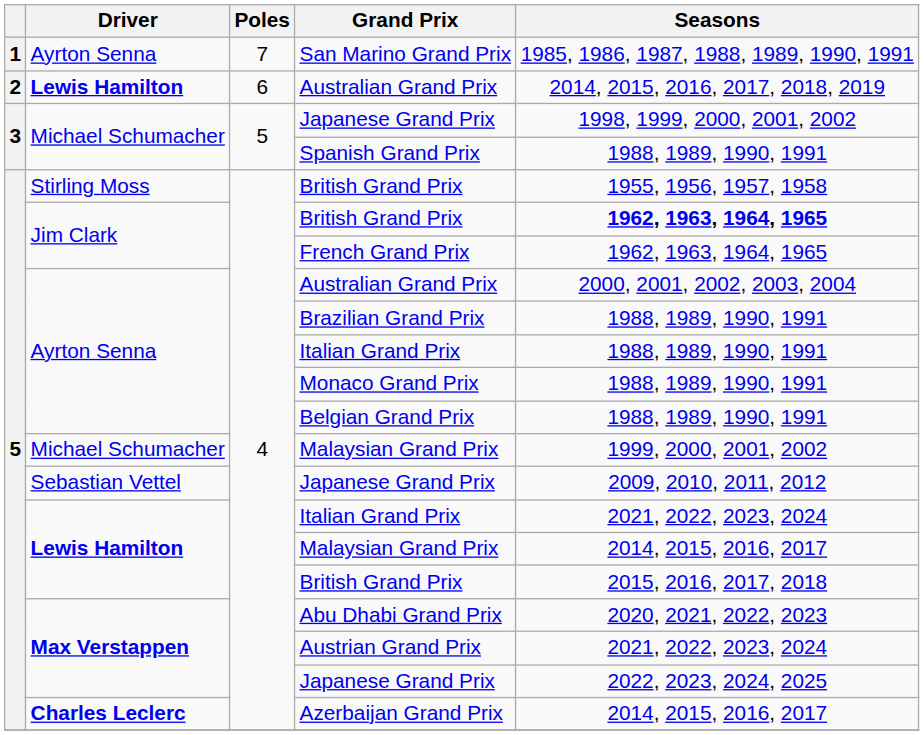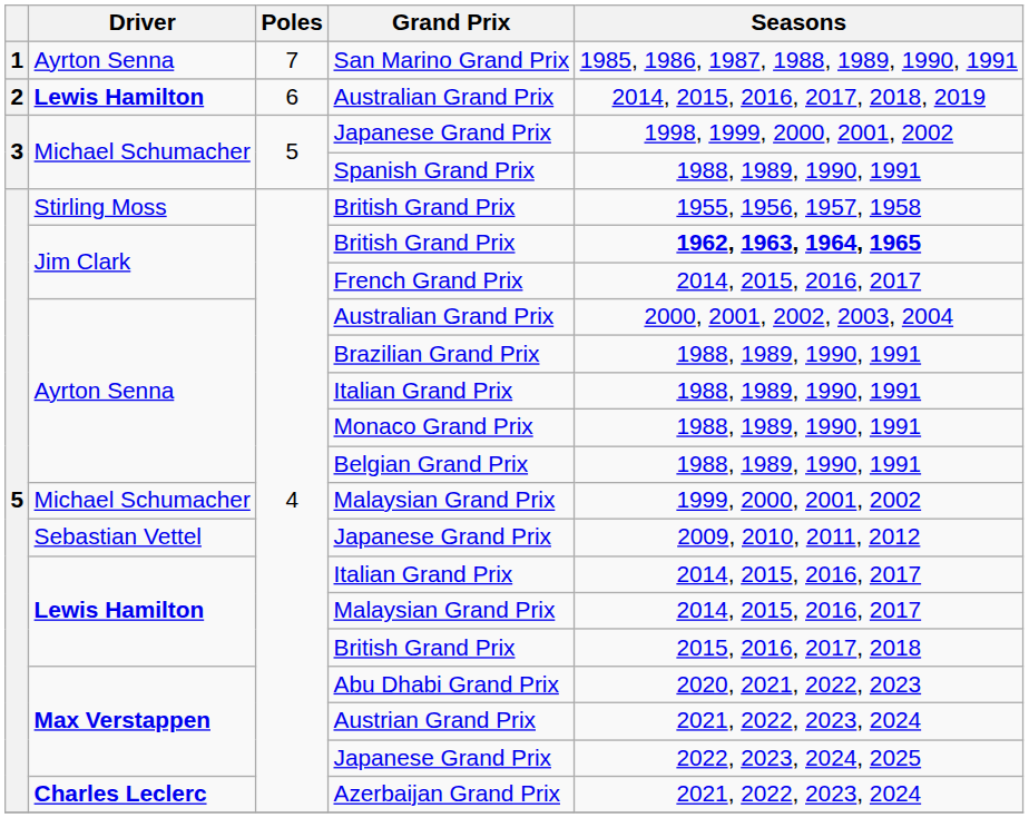French Grand Prix | Seasons: 1962, 1963, 1964, 1965 -> 2014, 2015, 2016, 2017
Lewis Hamilton / Italian Grand Prix | Seasons: 2021, 2022, 2023, 2024 -> 2014, 2015, 2016, 2017
Azerbaijan Grand Prix | Seasons: 2014, 2015, 2016, 2017 -> 2021, 2022, 2023, 2024
